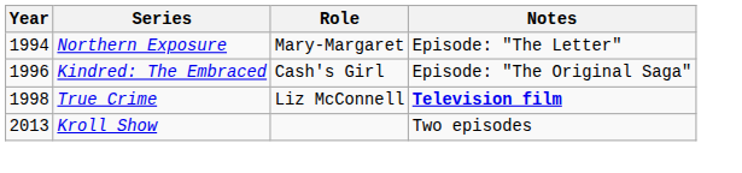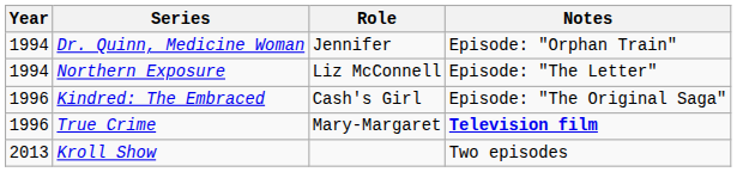+ row: 1994 | Dr. Quinn, Medicine Woman | Jennifer | Episode: "Orphan Train"
Northern Exposure | Role: Mary-Margaret -> Liz McConnell
True Crime | Year: 1998 -> 1996
True Crime | Role: Liz McConnell -> Mary-Margaret
